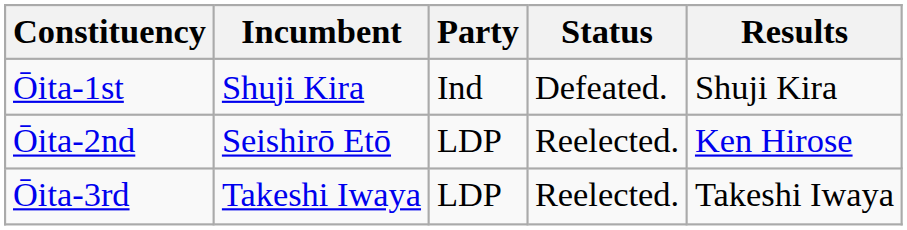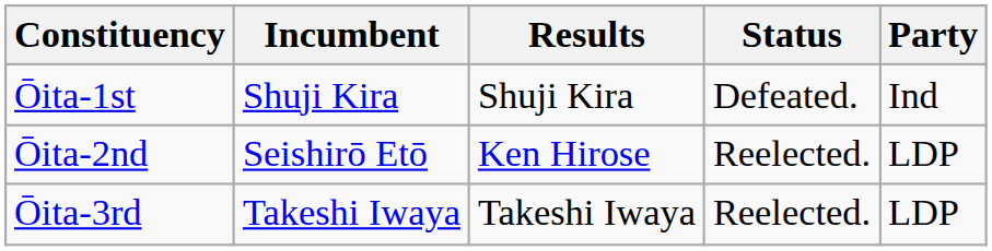columns swapped: Party <-> Results
